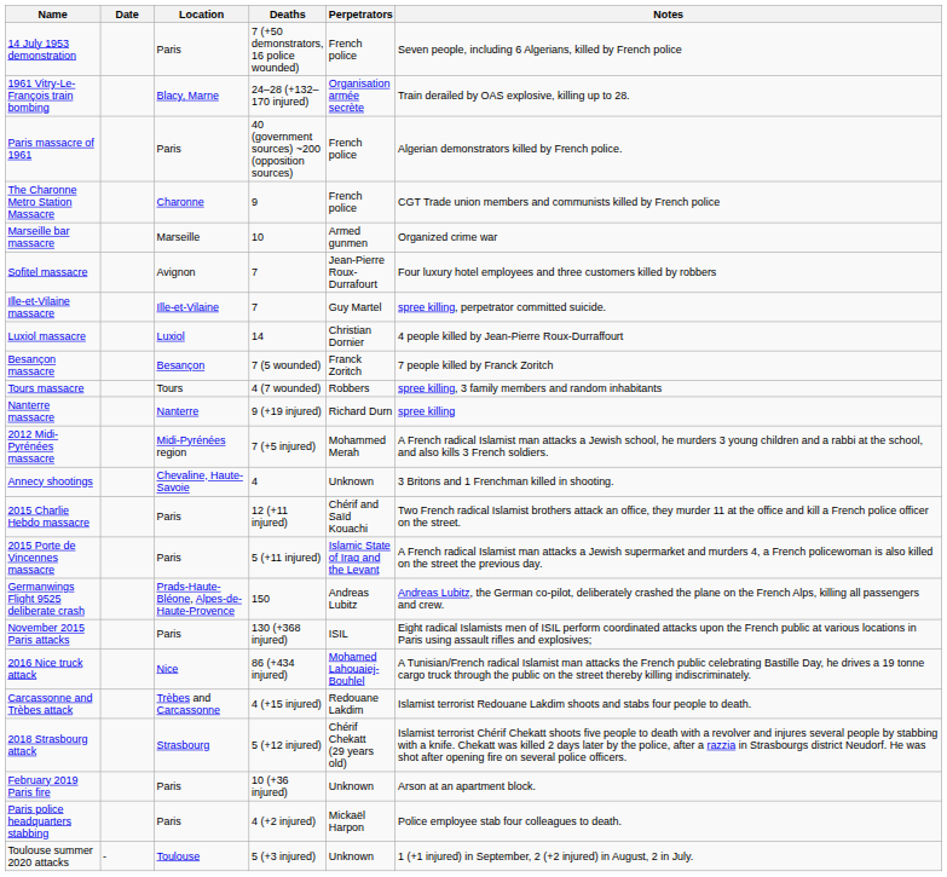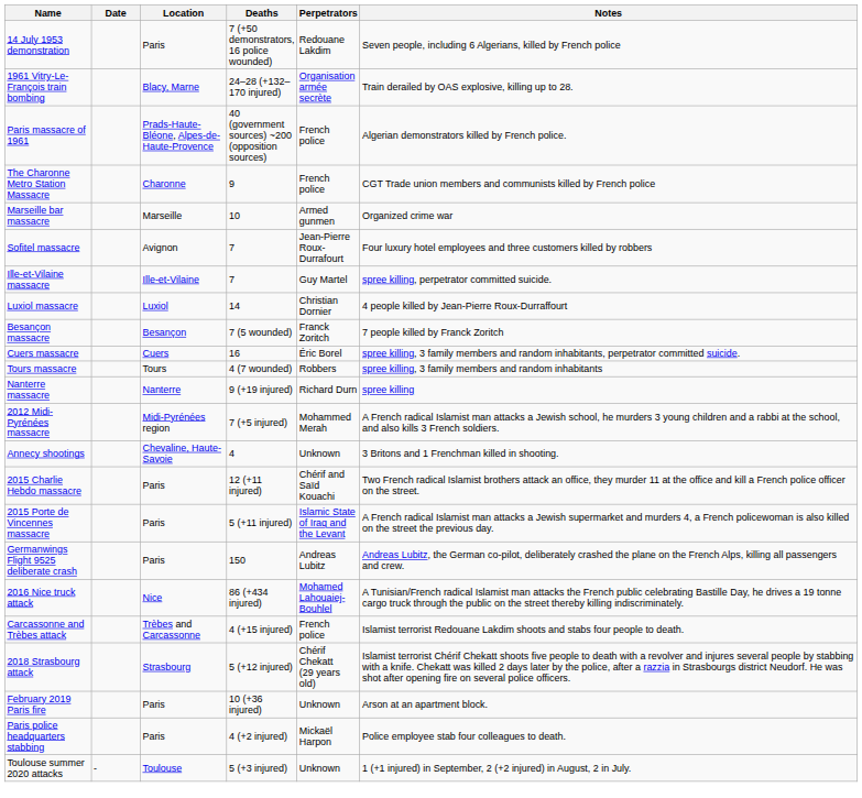14 July 1953 demonstration | Perpetrators: French police -> Redouane Lakdim
Paris massacre of 1961 | Location: Paris -> Prads-Haute-Bléone, Alpes-de-Haute-Provence
+ row: Cuers massacre | Cuers | 16 | Éric Borel | spree killing, 3 family members and random inhabitants, perpetrator committed suicide.
Germanwings Flight 9525 deliberate crash | Location: Prads-Haute-Bléone, Alpes-de-Haute-Provence -> Paris
- row: November 2015 Paris attacks | Paris | 130 (+368 injured) | ISIL | Eight radical Islamists men of ISIL perform coordinated attacks upon the French public at various locations in Paris using assault rifles and explosives;
Carcassonne and Trèbes attack | Perpetrators: Redouane Lakdim -> French police
